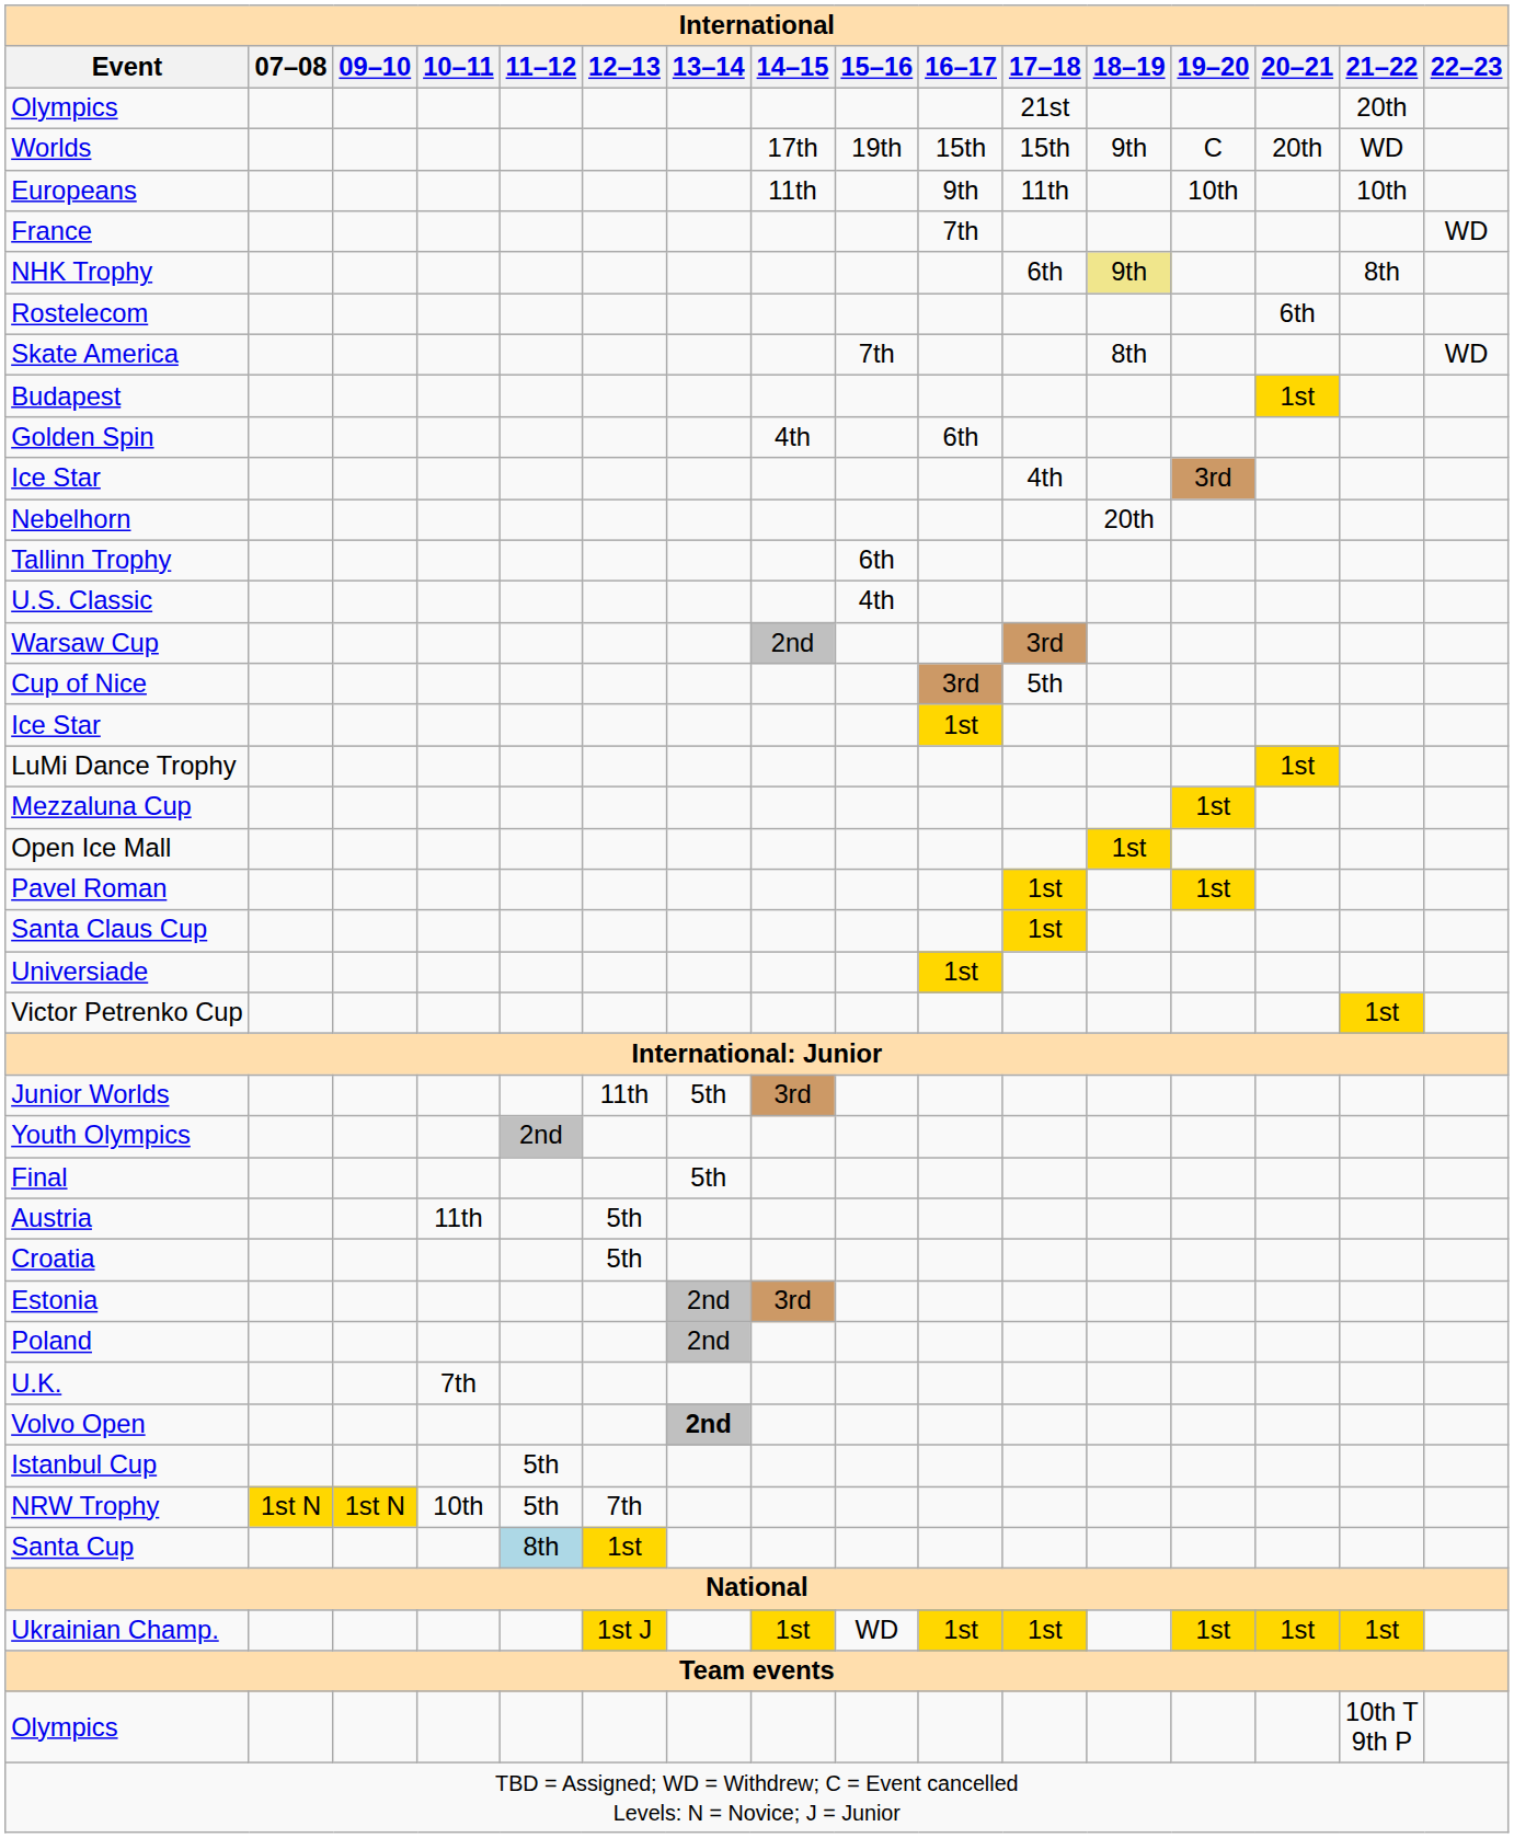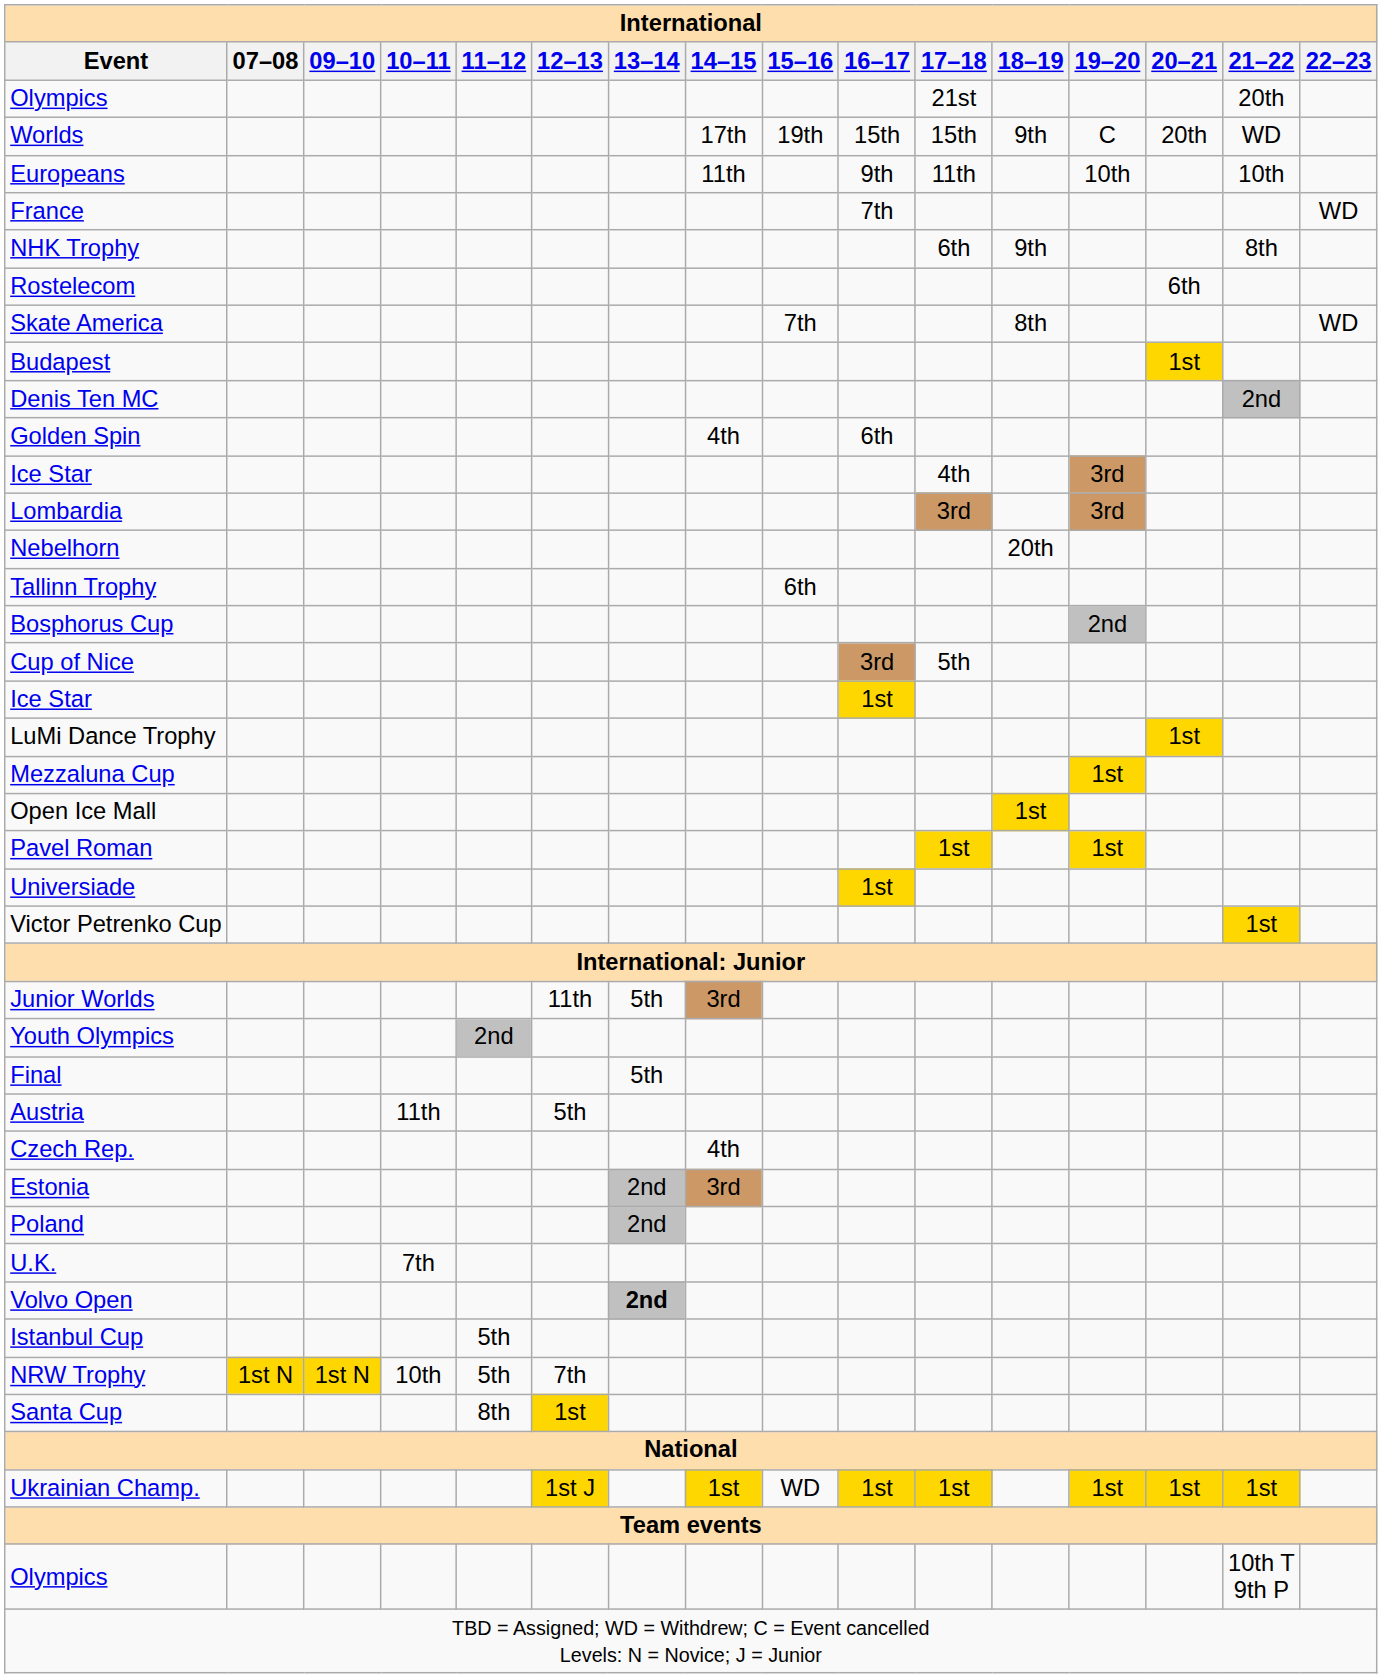NHK Trophy | 18–19: khaki background -> no background
+ row: Denis Ten MC | 2nd
+ row: Lombardia | 3rd | 3rd
- row: U.S. Classic | 4th
- row: Warsaw Cup | 2nd | 3rd
+ row: Bosphorus Cup | 2nd
- row: Santa Claus Cup | 1st
- row: Croatia | 5th
+ row: Czech Rep. | 4th
Santa Cup | 11–12: lightblue background -> no background
